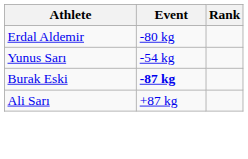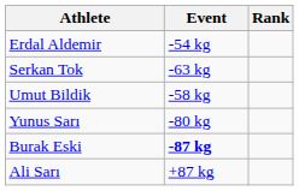Erdal Aldemir | Event: -80 kg -> -54 kg
+ row: Serkan Tok | -63 kg
+ row: Umut Bildik | -58 kg
Yunus Sarı | Event: -54 kg -> -80 kg
